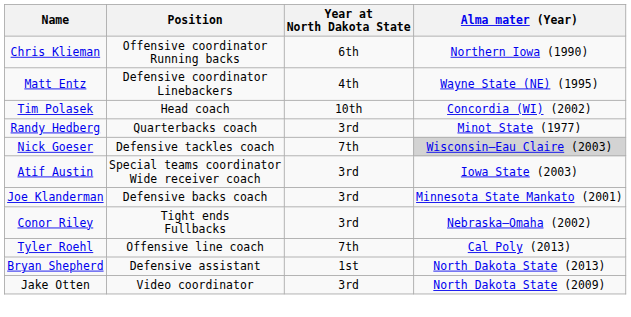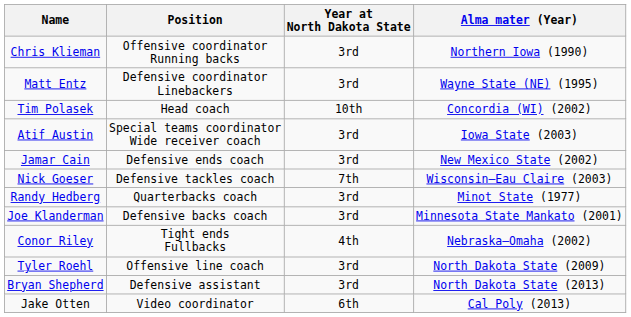Chris Klieman | Year at North Dakota State: 6th -> 3rd
Matt Entz | Year at North Dakota State: 4th -> 3rd
rows swapped: Atif Austin <-> Randy Hedberg
+ row: Jamar Cain | Defensive ends coach | 3rd | New Mexico State (2002)
Nick Goeser | Alma mater (Year): lightgrey background -> no background
Conor Riley | Year at North Dakota State: 3rd -> 4th
Tyler Roehl | Year at North Dakota State: 7th -> 3rd
Tyler Roehl | Alma mater (Year): Cal Poly (2013) -> North Dakota State (2009)
Bryan Shepherd | Year at North Dakota State: 1st -> 3rd
Jake Otten | Year at North Dakota State: 3rd -> 6th
Jake Otten | Alma mater (Year): North Dakota State (2009) -> Cal Poly (2013)
